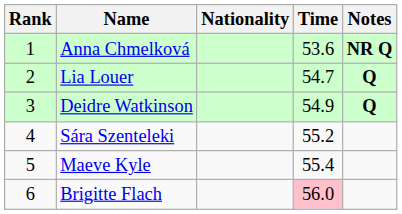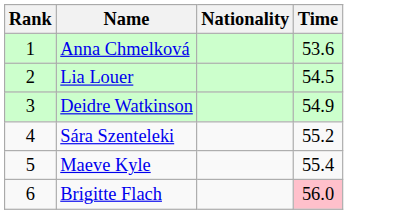- column: Notes | NR Q | Q | Q
Lia Louer | Time: 54.7 -> 54.5
